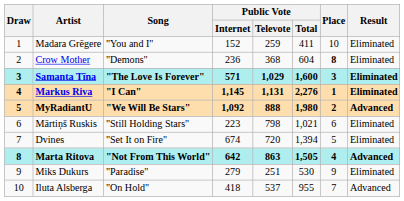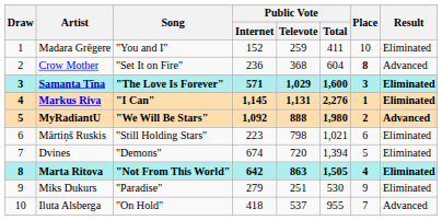Crow Mother | Song: "Demons" -> "Set It on Fire"
Crow Mother | Result: Eliminated -> Advanced
Dvines | Song: "Set It on Fire" -> "Demons"
Marta Ritova | Result: Advanced -> Eliminated
